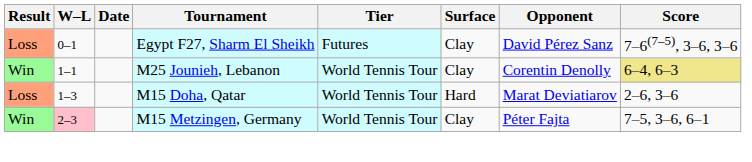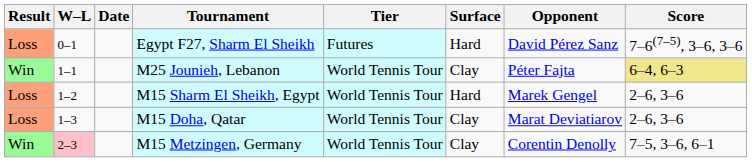Egypt F27, Sharm El Sheikh | Surface: Clay -> Hard
M25 Jounieh, Lebanon | Opponent: Corentin Denolly -> Péter Fajta
+ row: Loss | 1–2 | M15 Sharm El Sheikh, Egypt | World Tennis Tour | Hard | Marek Gengel | 2–6, 3–6
M15 Doha, Qatar | Surface: Hard -> Clay
M15 Metzingen, Germany | Opponent: Péter Fajta -> Corentin Denolly
